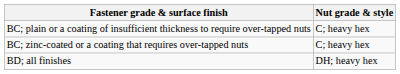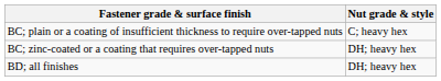BC; zinc-coated or a coating that requires over-tapped nuts | Nut grade & style: C; heavy hex -> DH; heavy hex
